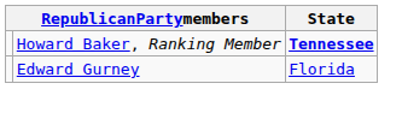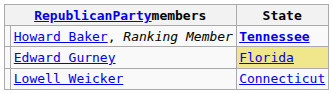Edward Gurney | State: no background -> khaki background
+ row: Lowell Weicker | Connecticut
